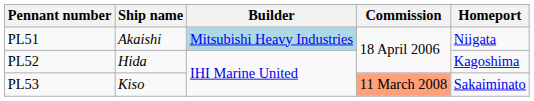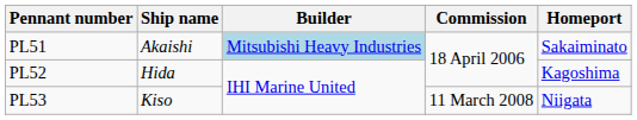PL51 | Homeport: Niigata -> Sakaiminato
PL53 | Commission: lightsalmon background -> no background
PL53 | Homeport: Sakaiminato -> Niigata
